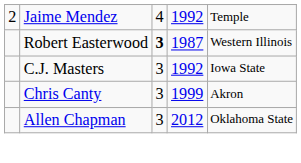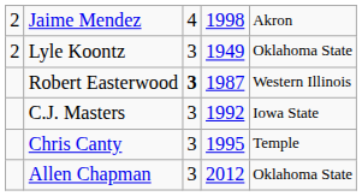Jaime Mendez | column 4: 1992 -> 1998
Jaime Mendez | column 5: Temple -> Akron
+ row: 2 | Lyle Koontz | 3 | 1949 | Oklahoma State
Chris Canty | column 4: 1999 -> 1995
Chris Canty | column 5: Akron -> Temple
